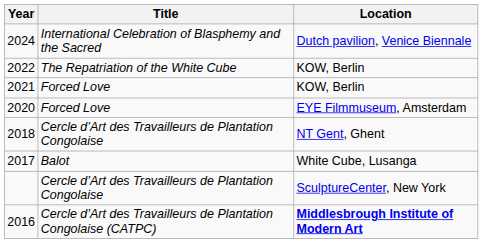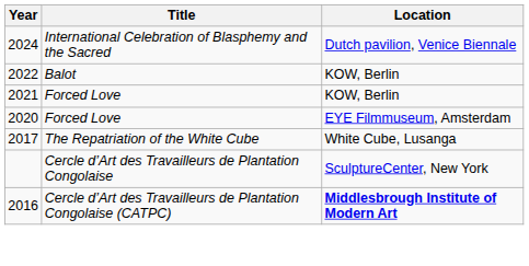2022 | Title: The Repatriation of the White Cube -> Balot
- row: 2018 | Cercle d’Art des Travailleurs de Plantation Congolaise | NT Gent, Ghent
2017 | Title: Balot -> The Repatriation of the White Cube
